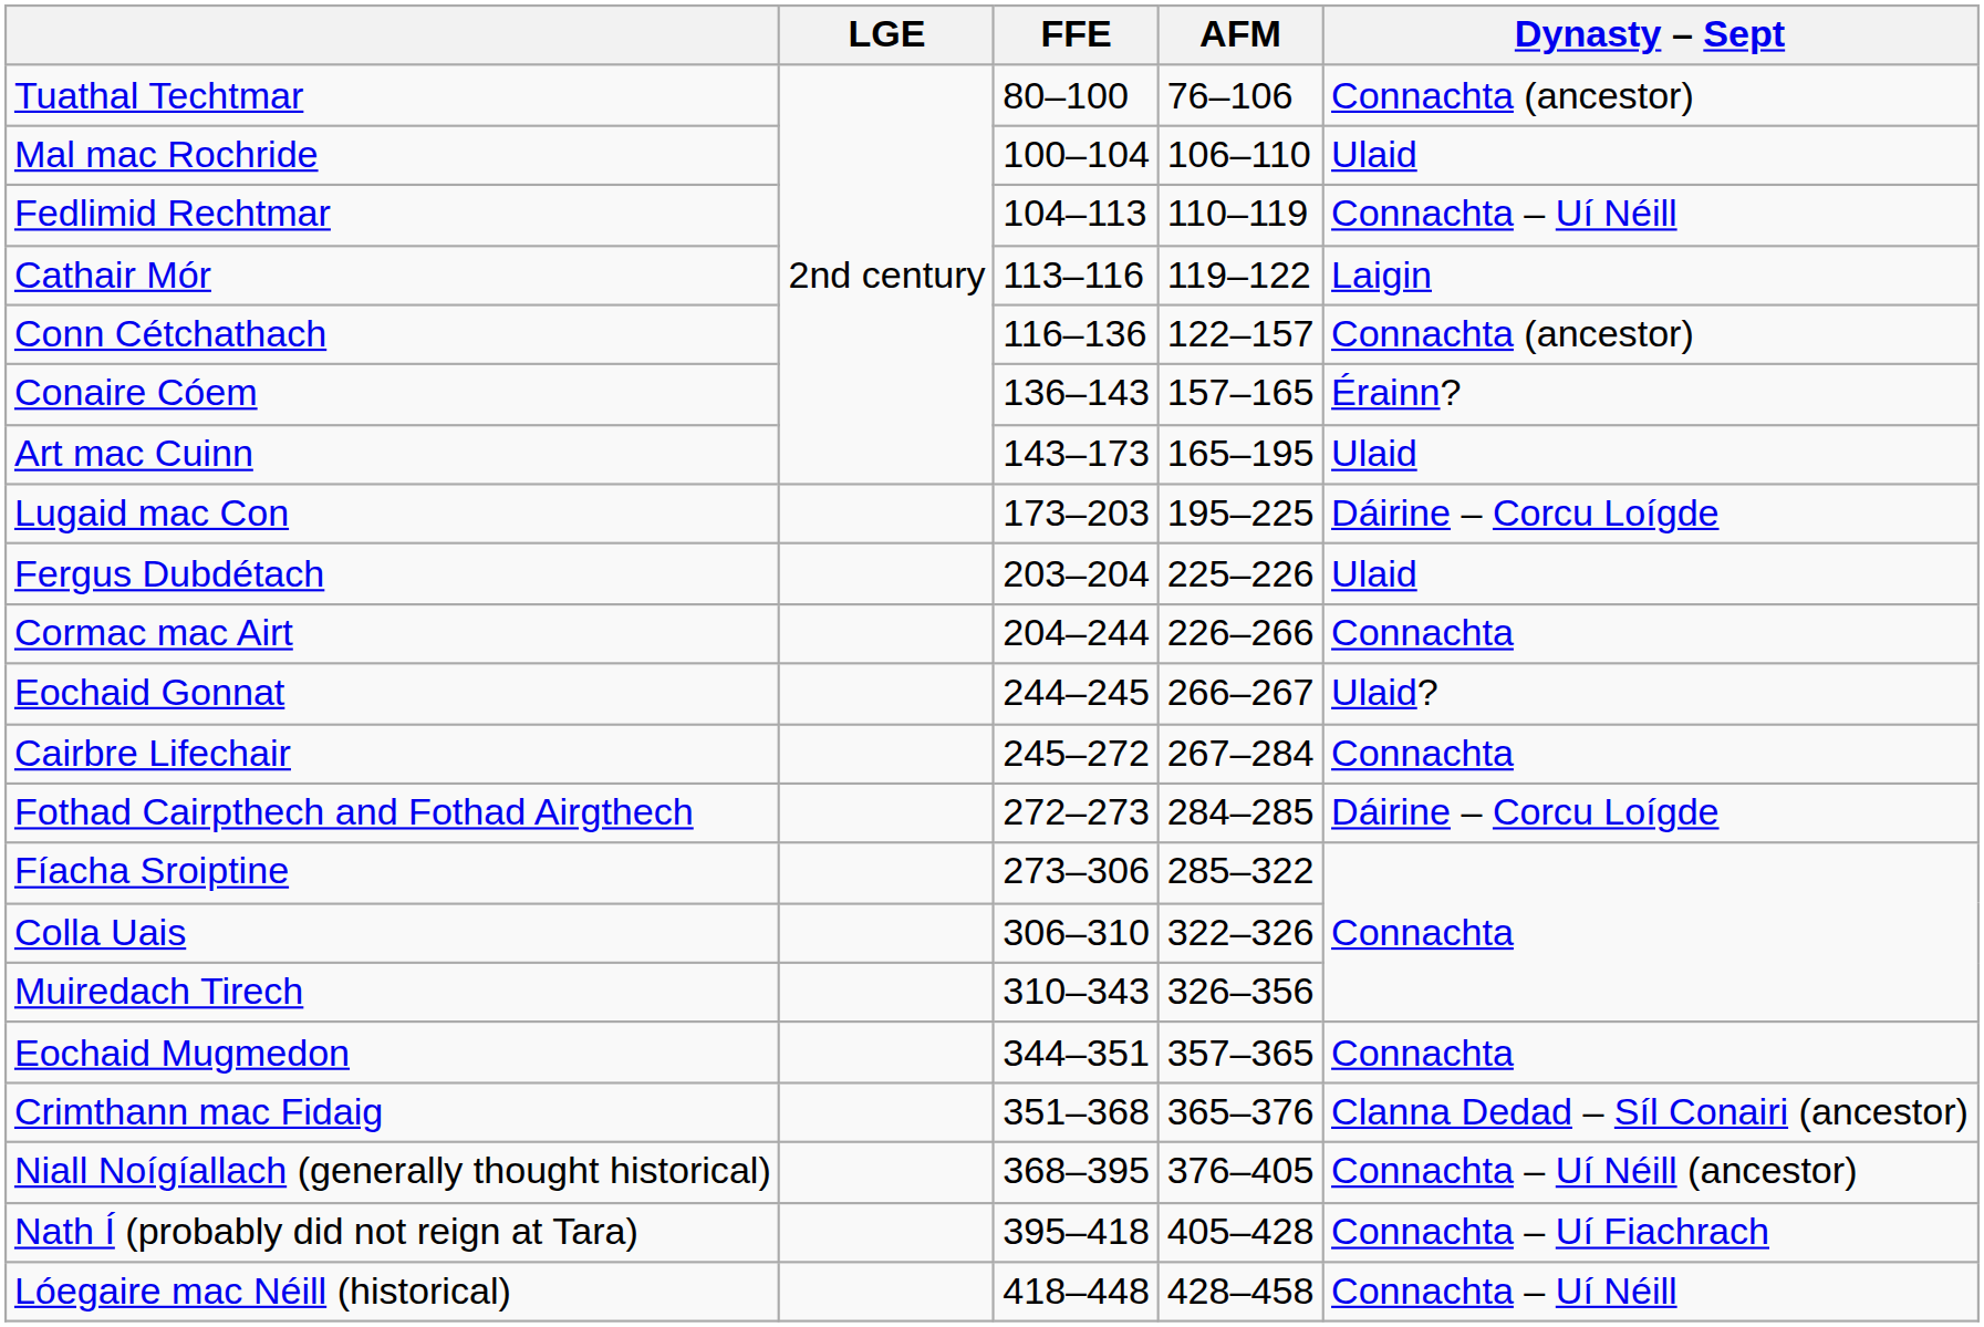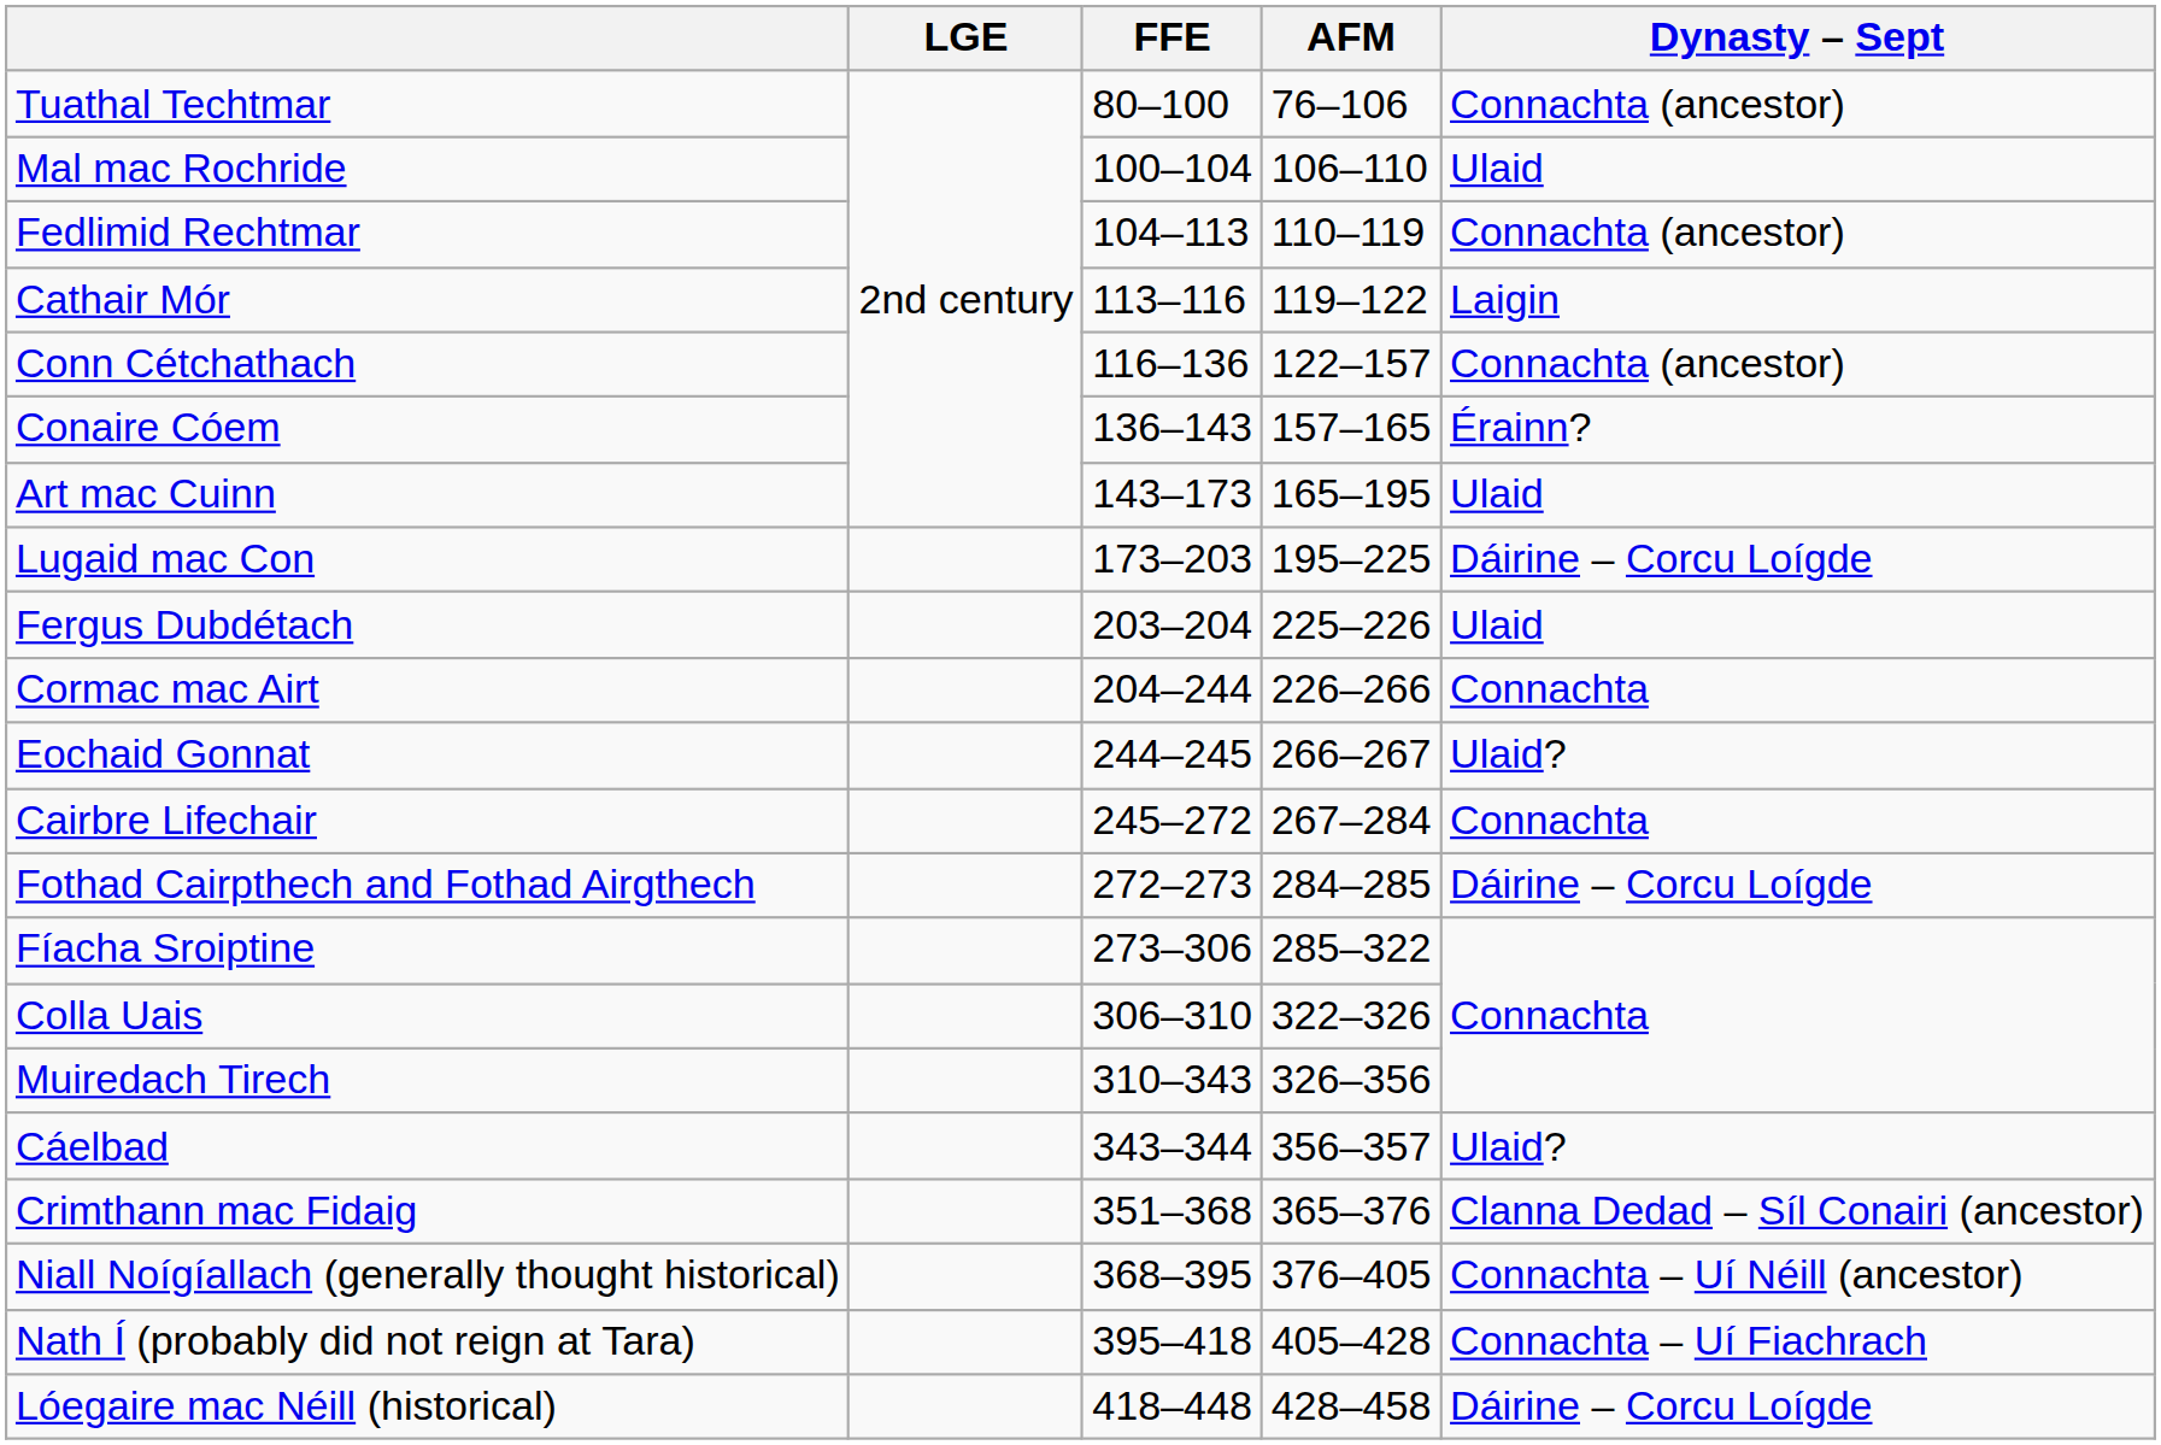Fedlimid Rechtmar | Dynasty – Sept: Connachta – Uí Néill -> Connachta (ancestor)
+ row: Cáelbad | 343–344 | 356–357 | Ulaid?
- row: Eochaid Mugmedon | 344–351 | 357–365 | Connachta
Lóegaire mac Néill (historical) | Dynasty – Sept: Connachta – Uí Néill -> Dáirine – Corcu Loígde
